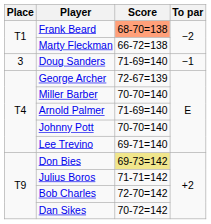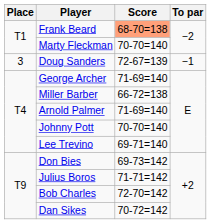Marty Fleckman | Score: 66-72=138 -> 70-70=140
Doug Sanders | Score: 71-69=140 -> 72-67=139
George Archer | Score: 72-67=139 -> 71-69=140
Miller Barber | Score: 70-70=140 -> 66-72=138
Don Bies | Score: khaki background -> no background
